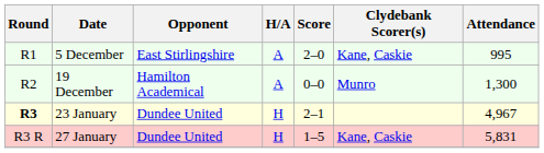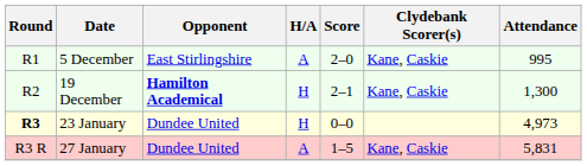19 December | Opponent: normal -> bold
19 December | H/A: A -> H
19 December | Score: 0–0 -> 2–1
19 December | Clydebank Scorer(s): Munro -> Kane, Caskie
23 January | Score: 2–1 -> 0–0
23 January | Attendance: 4,967 -> 4,973
27 January | H/A: H -> A
